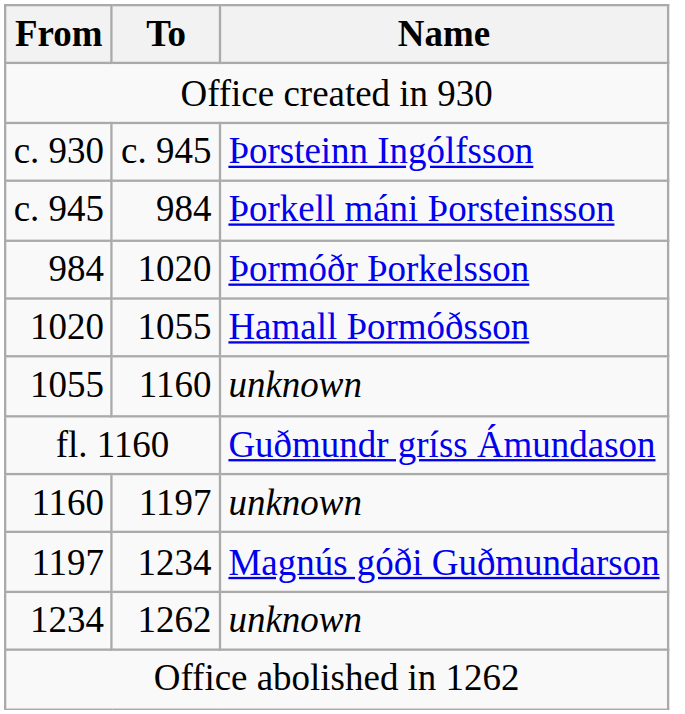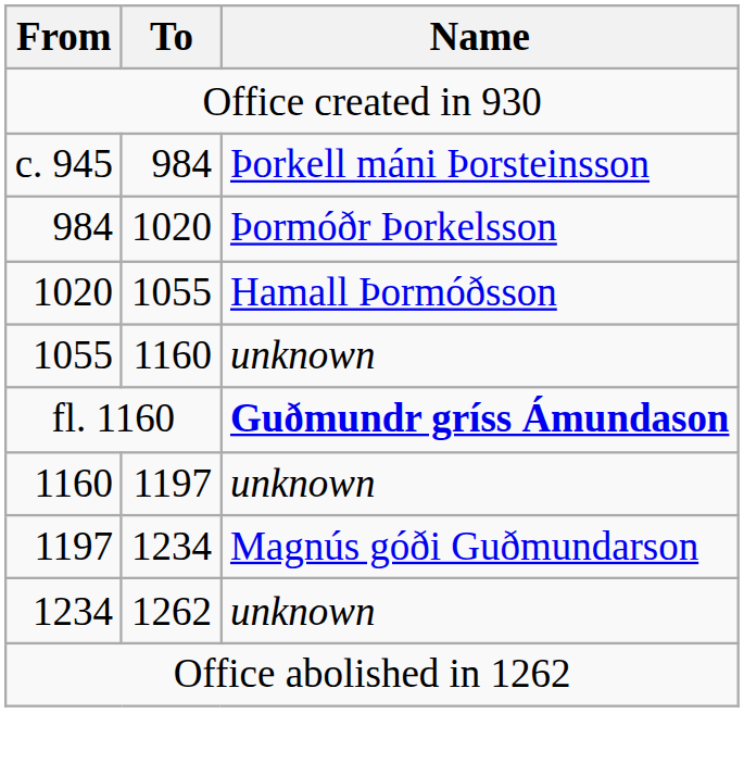- row: c. 930 | c. 945 | Þorsteinn Ingólfsson
fl. 1160 | Name: normal -> bold
